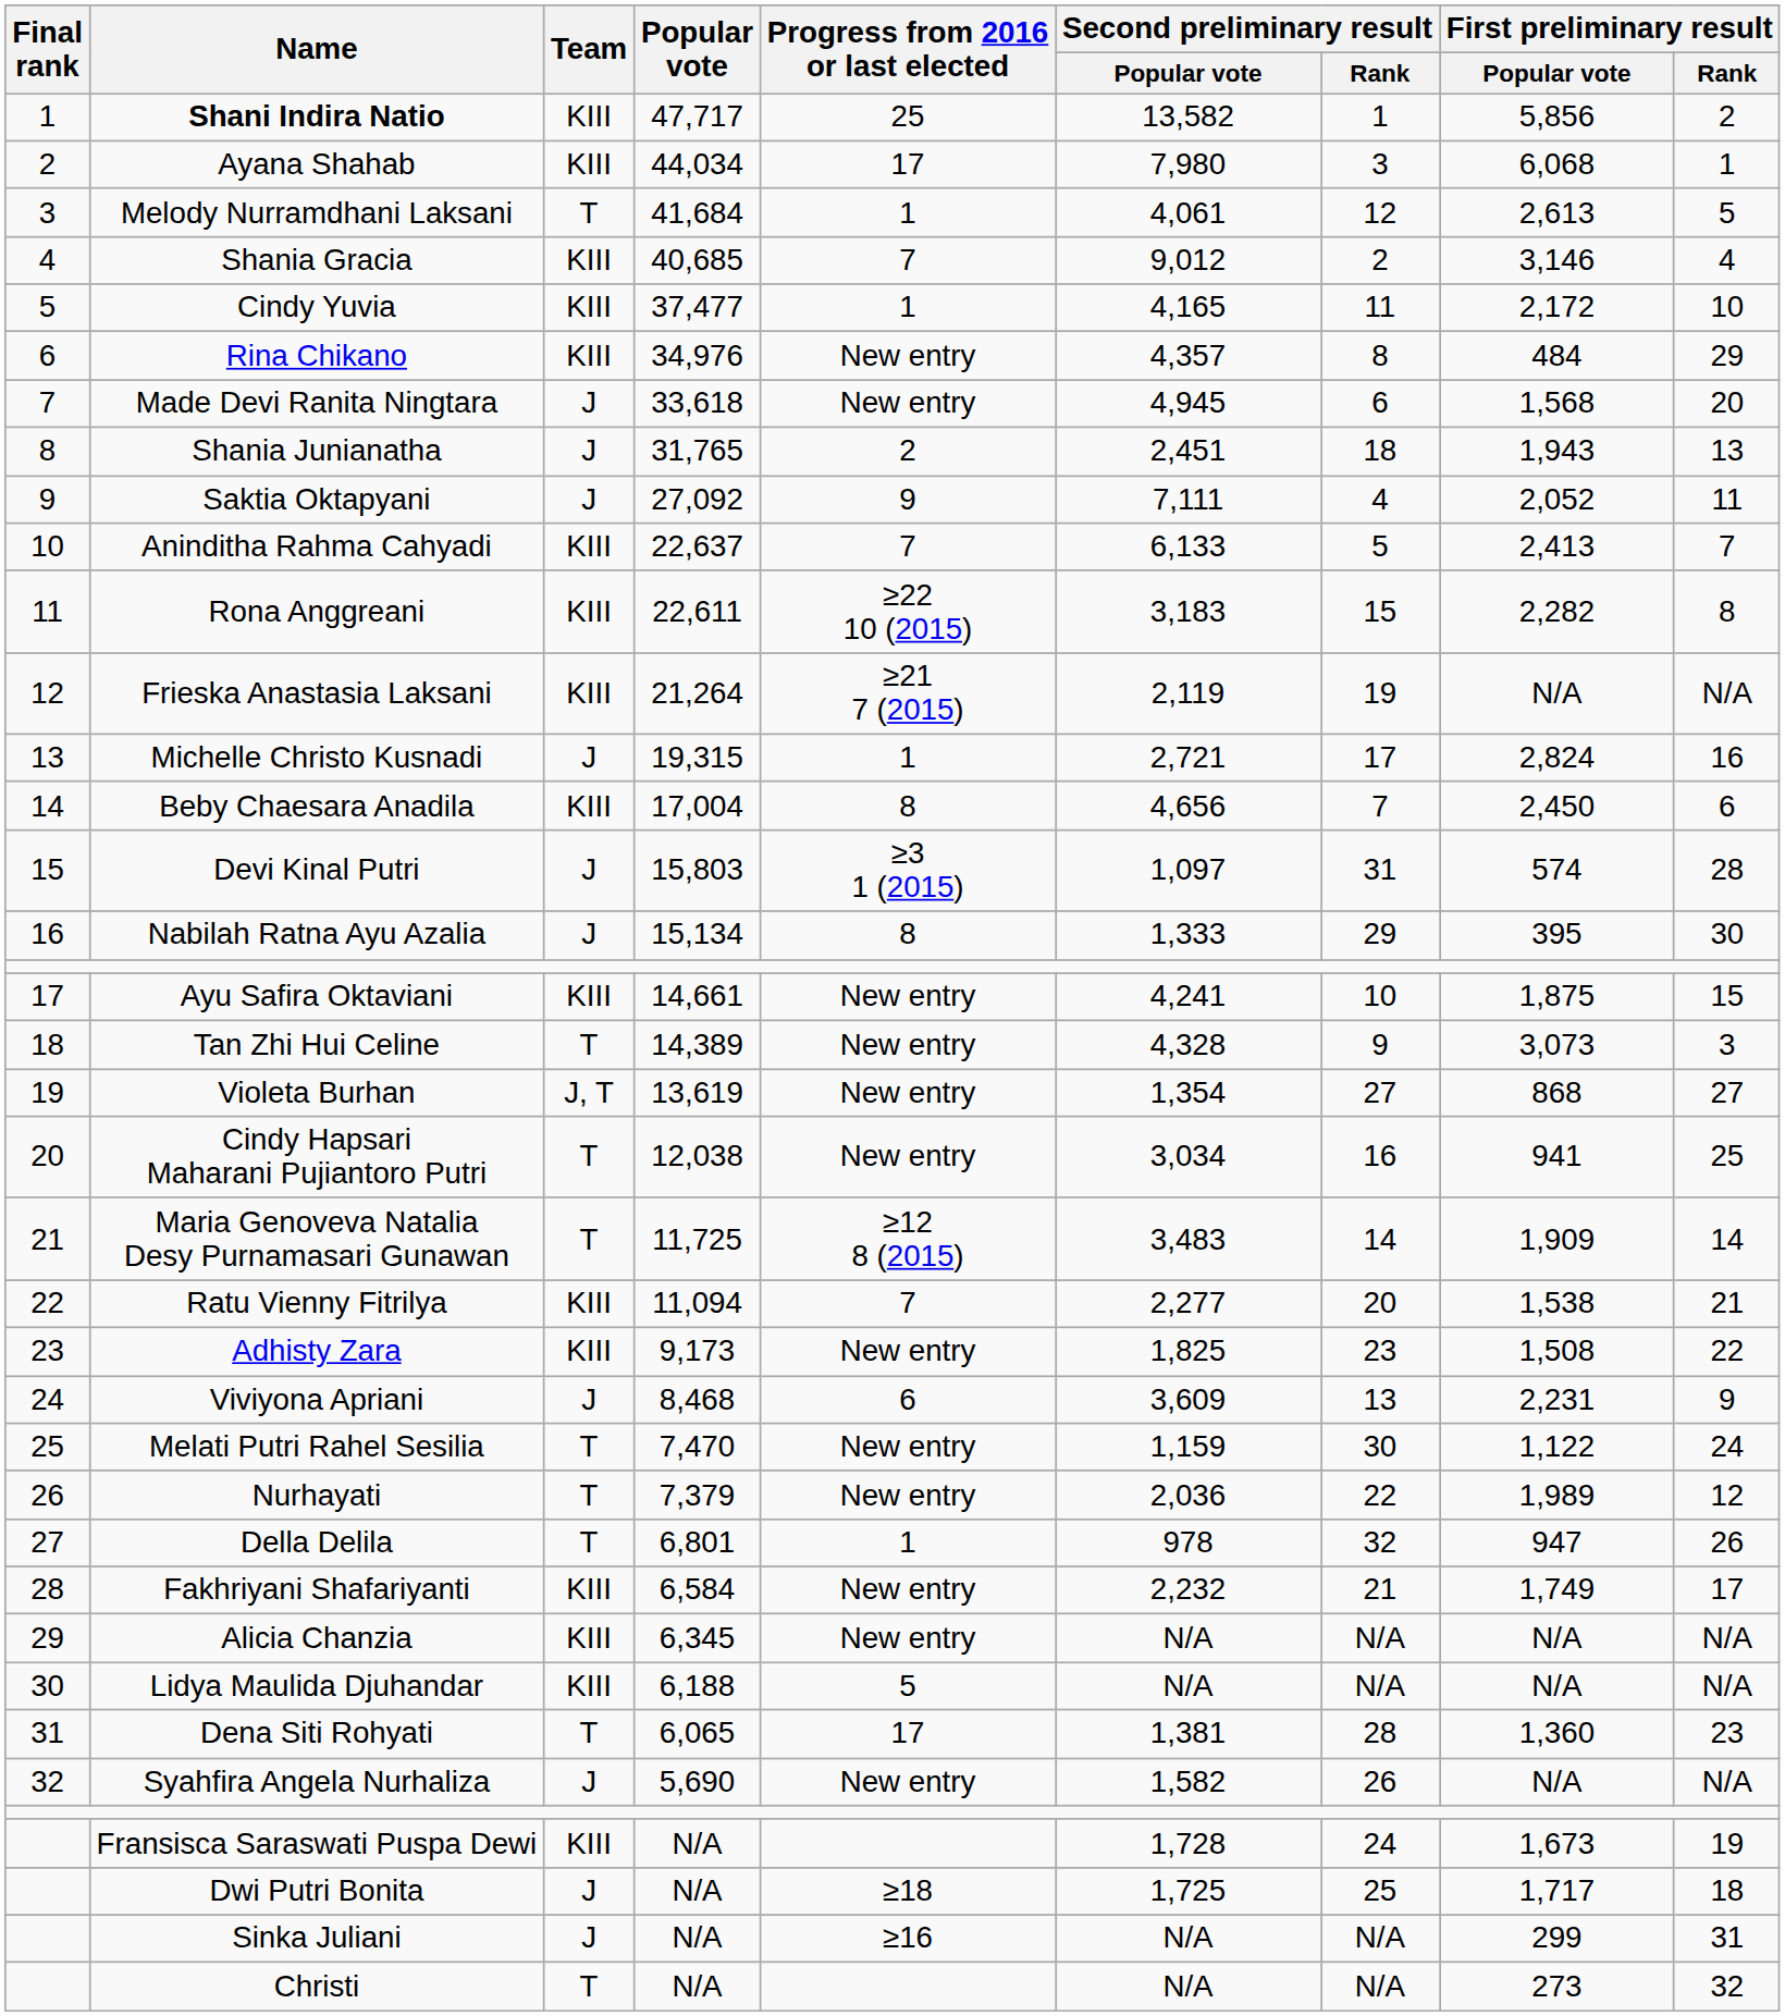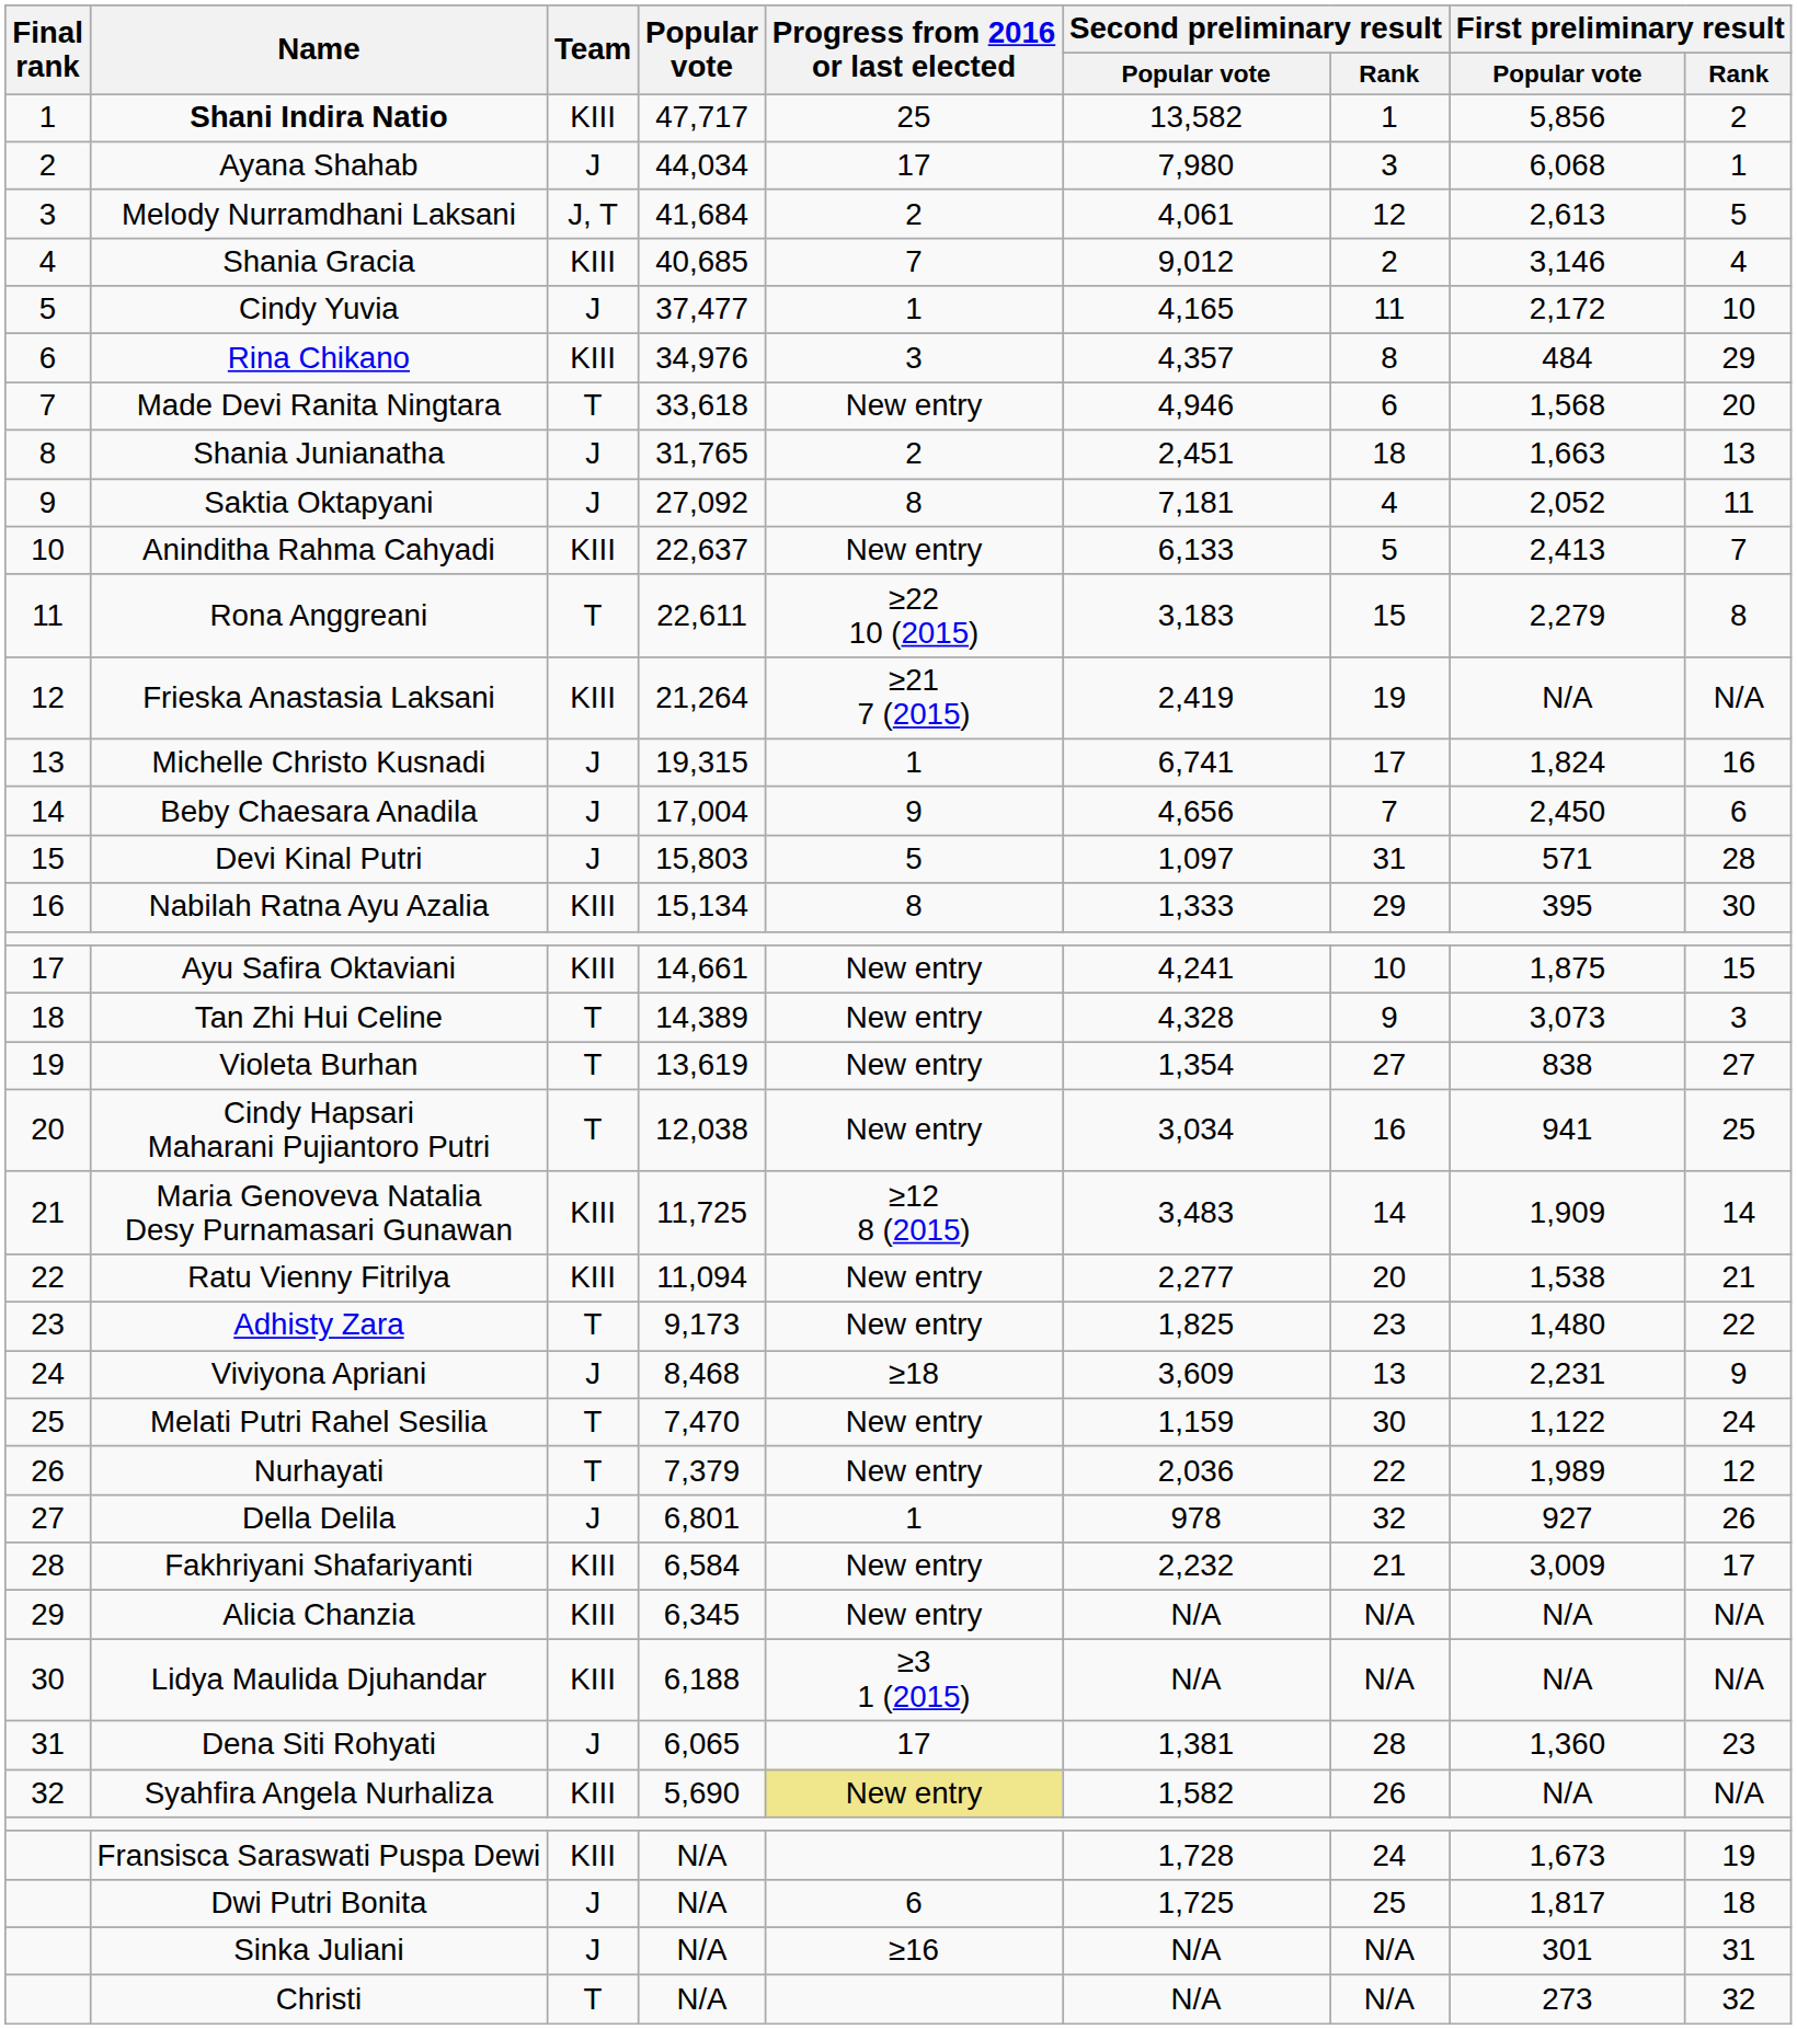Ayana Shahab | Team: KIII -> J
Melody Nurramdhani Laksani | Team: T -> J, T
Melody Nurramdhani Laksani | Progress from 2016 or last elected: 1 -> 2
Cindy Yuvia | Team: KIII -> J
Rina Chikano | Progress from 2016 or last elected: New entry -> 3
Made Devi Ranita Ningtara | Team: J -> T
Made Devi Ranita Ningtara | Second preliminary result / Popular vote: 4,945 -> 4,946
Shania Junianatha | First preliminary result / Popular vote: 1,943 -> 1,663
Saktia Oktapyani | Progress from 2016 or last elected: 9 -> 8
Saktia Oktapyani | Second preliminary result / Popular vote: 7,111 -> 7,181
Aninditha Rahma Cahyadi | Progress from 2016 or last elected: 7 -> New entry
Rona Anggreani | Team: KIII -> T
Rona Anggreani | First preliminary result / Popular vote: 2,282 -> 2,279
Frieska Anastasia Laksani | Second preliminary result / Popular vote: 2,119 -> 2,419
Michelle Christo Kusnadi | Second preliminary result / Popular vote: 2,721 -> 6,741
Michelle Christo Kusnadi | First preliminary result / Popular vote: 2,824 -> 1,824
Beby Chaesara Anadila | Team: KIII -> J
Beby Chaesara Anadila | Progress from 2016 or last elected: 8 -> 9
Devi Kinal Putri | Progress from 2016 or last elected: ≥3 1 (2015) -> 5
Devi Kinal Putri | First preliminary result / Popular vote: 574 -> 571
Nabilah Ratna Ayu Azalia | Team: J -> KIII
Violeta Burhan | Team: J, T -> T
Violeta Burhan | First preliminary result / Popular vote: 868 -> 838
Maria Genoveva Natalia Desy Purnamasari Gunawan | Team: T -> KIII
Ratu Vienny Fitrilya | Progress from 2016 or last elected: 7 -> New entry
Adhisty Zara | Team: KIII -> T
Adhisty Zara | First preliminary result / Popular vote: 1,508 -> 1,480
Viviyona Apriani | Progress from 2016 or last elected: 6 -> ≥18
Della Delila | Team: T -> J
Della Delila | First preliminary result / Popular vote: 947 -> 927
Fakhriyani Shafariyanti | First preliminary result / Popular vote: 1,749 -> 3,009
Lidya Maulida Djuhandar | Progress from 2016 or last elected: 5 -> ≥3 1 (2015)
Dena Siti Rohyati | Team: T -> J
Syahfira Angela Nurhaliza | Team: J -> KIII
Syahfira Angela Nurhaliza | Progress from 2016 or last elected: no background -> khaki background
Dwi Putri Bonita | Progress from 2016 or last elected: ≥18 -> 6
Dwi Putri Bonita | First preliminary result / Popular vote: 1,717 -> 1,817
Sinka Juliani | First preliminary result / Popular vote: 299 -> 301
